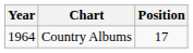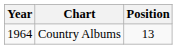Country Albums | Position: 17 -> 13
